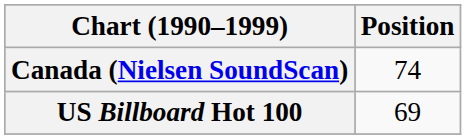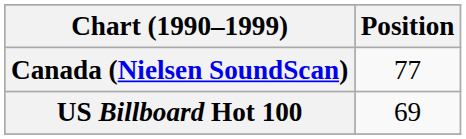Canada (Nielsen SoundScan) | Position: 74 -> 77
